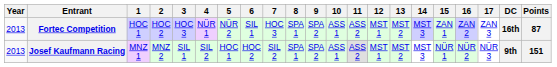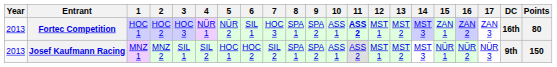Fortec Competition | 11: normal -> bold
Fortec Competition | Points: 87 -> 80
Josef Kaufmann Racing | Points: 151 -> 150
